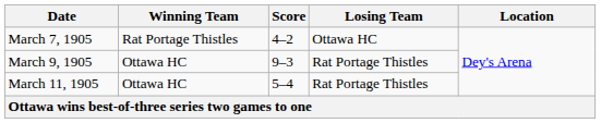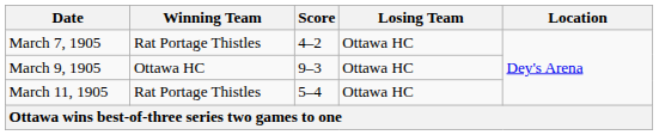March 9, 1905 | Losing Team: Rat Portage Thistles -> Ottawa HC
March 11, 1905 | Winning Team: Ottawa HC -> Rat Portage Thistles
March 11, 1905 | Losing Team: Rat Portage Thistles -> Ottawa HC
